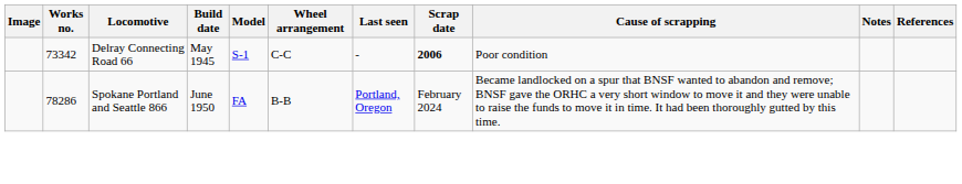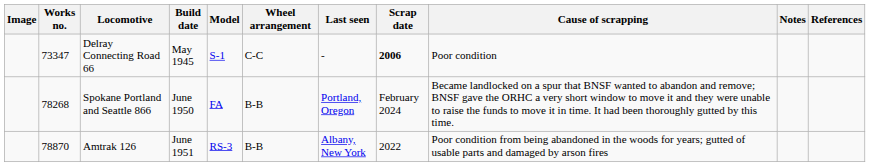Delray Connecting Road 66 | Works no.: 73342 -> 73347
Spokane Portland and Seattle 866 | Works no.: 78286 -> 78268
+ row: 78870 | Amtrak 126 | June 1951 | RS-3 | B-B | Albany, New York | 2022 | Poor condition from being abandoned in the woods for years; gutted of usable parts and damaged by arson fires
